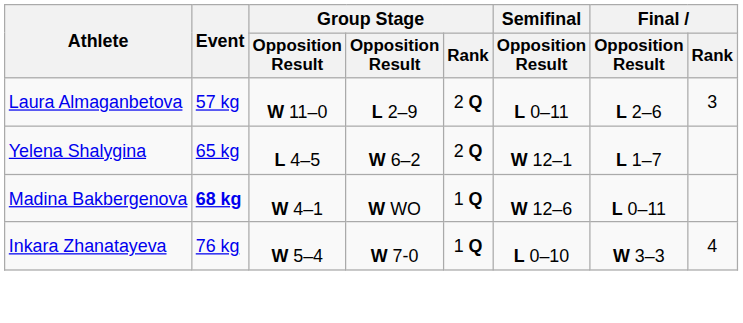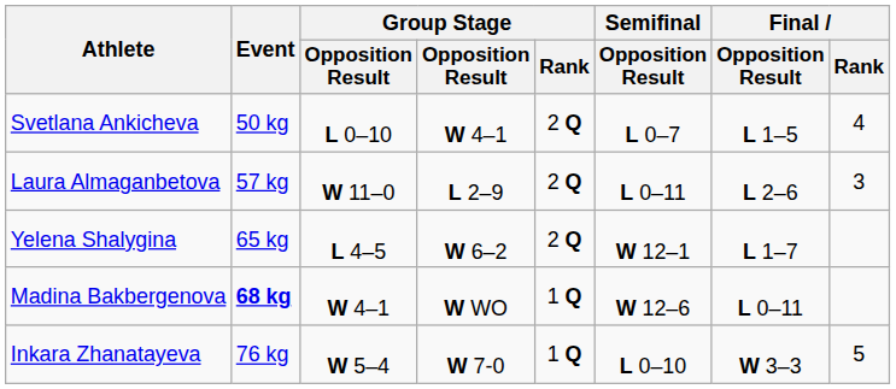+ row: Svetlana Ankicheva | 50 kg | L 0–10 | W 4–1 | 2 Q | L 0–7 | L 1–5 | 4
Inkara Zhanatayeva | Final / Rank: 4 -> 5
